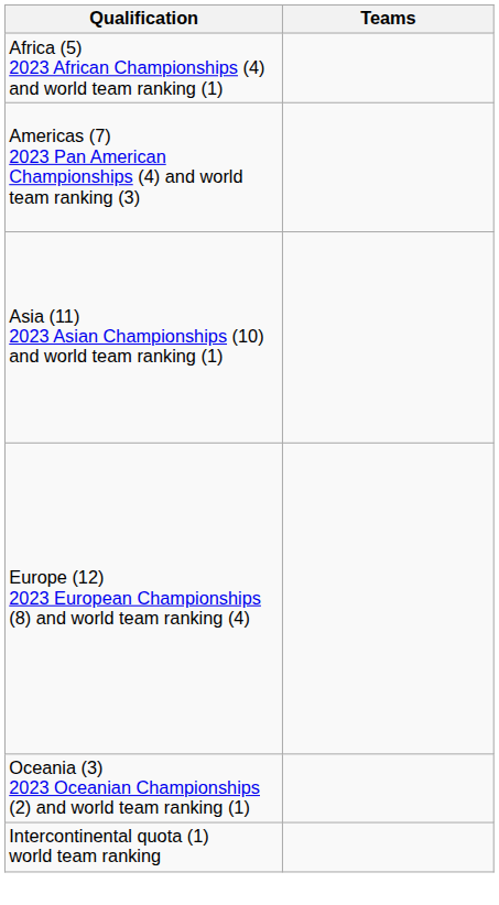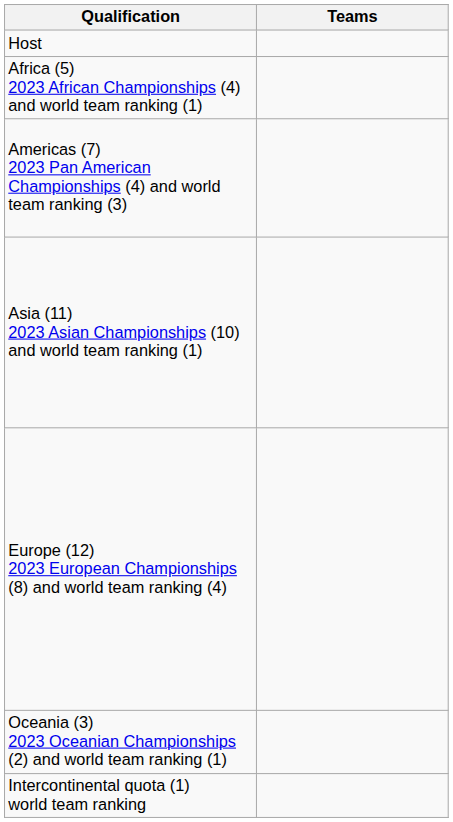+ row: Host
